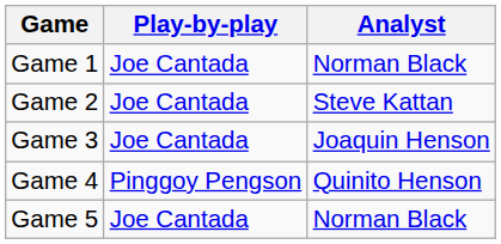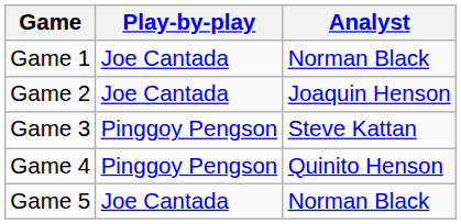Game 2 | Analyst: Steve Kattan -> Joaquin Henson
Game 3 | Play-by-play: Joe Cantada -> Pinggoy Pengson
Game 3 | Analyst: Joaquin Henson -> Steve Kattan
